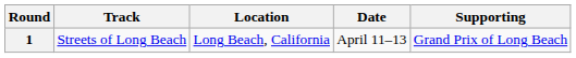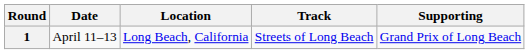columns swapped: Track <-> Date
